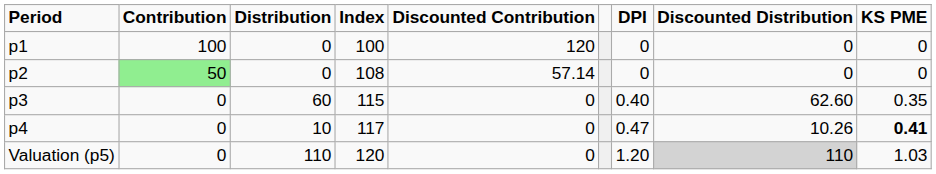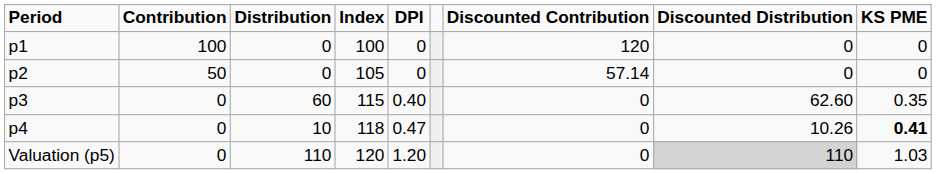columns swapped: DPI <-> Discounted Contribution
p2 | Contribution: lightgreen background -> no background
p2 | Index: 108 -> 105
p4 | Index: 117 -> 118
